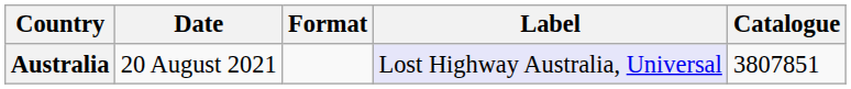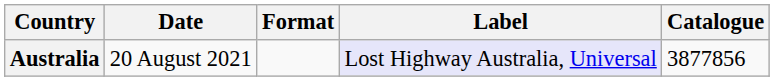Australia | Catalogue: 3807851 -> 3877856
